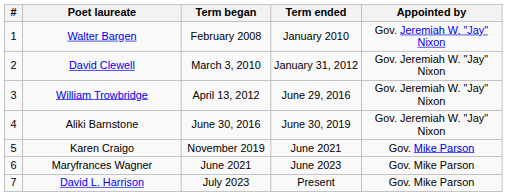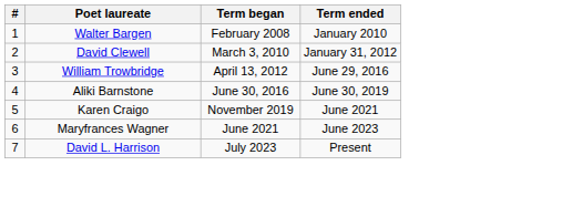- column: Appointed by | Gov. Jeremiah W. "Jay" Nixon | Gov. Jeremiah W. "Jay" Nixon | Gov. Jeremiah W. "Jay" Nixon | Gov. Jeremiah W. "Jay" Nixon | Gov. Mike Parson | Gov. Mike Parson | Gov. Mike Parson
